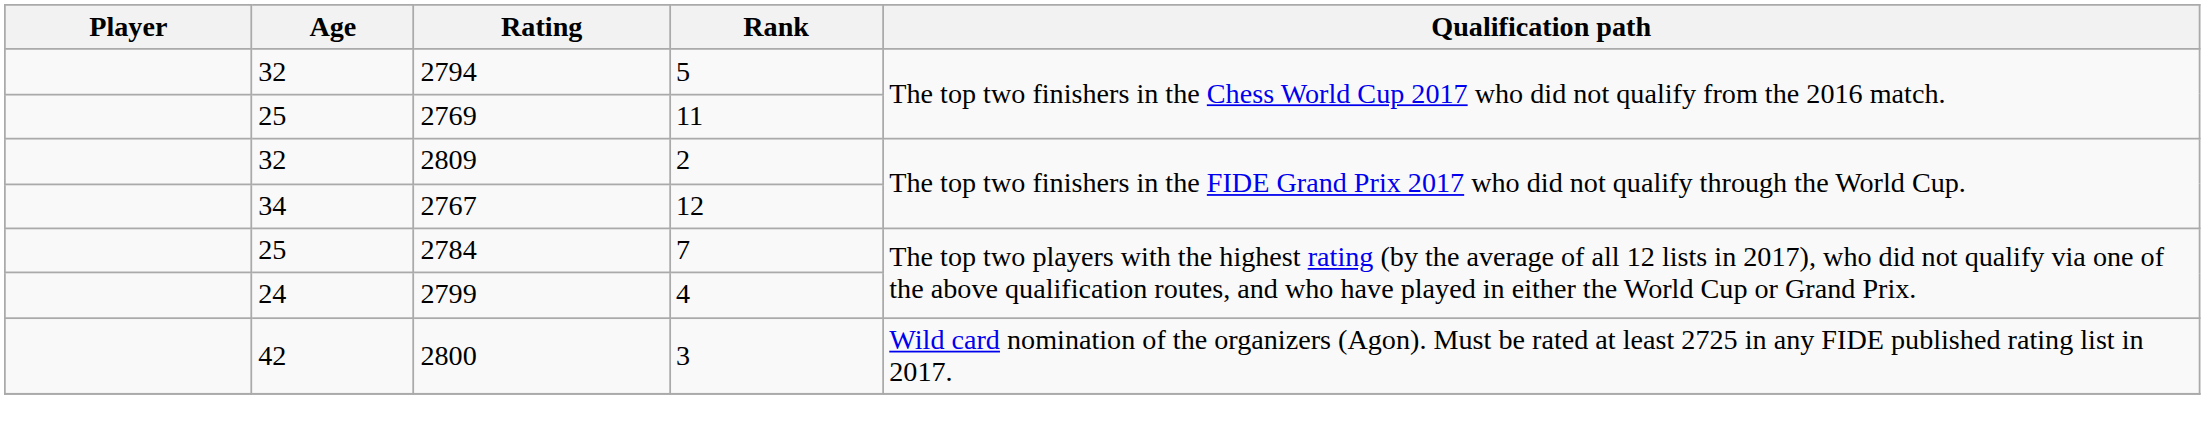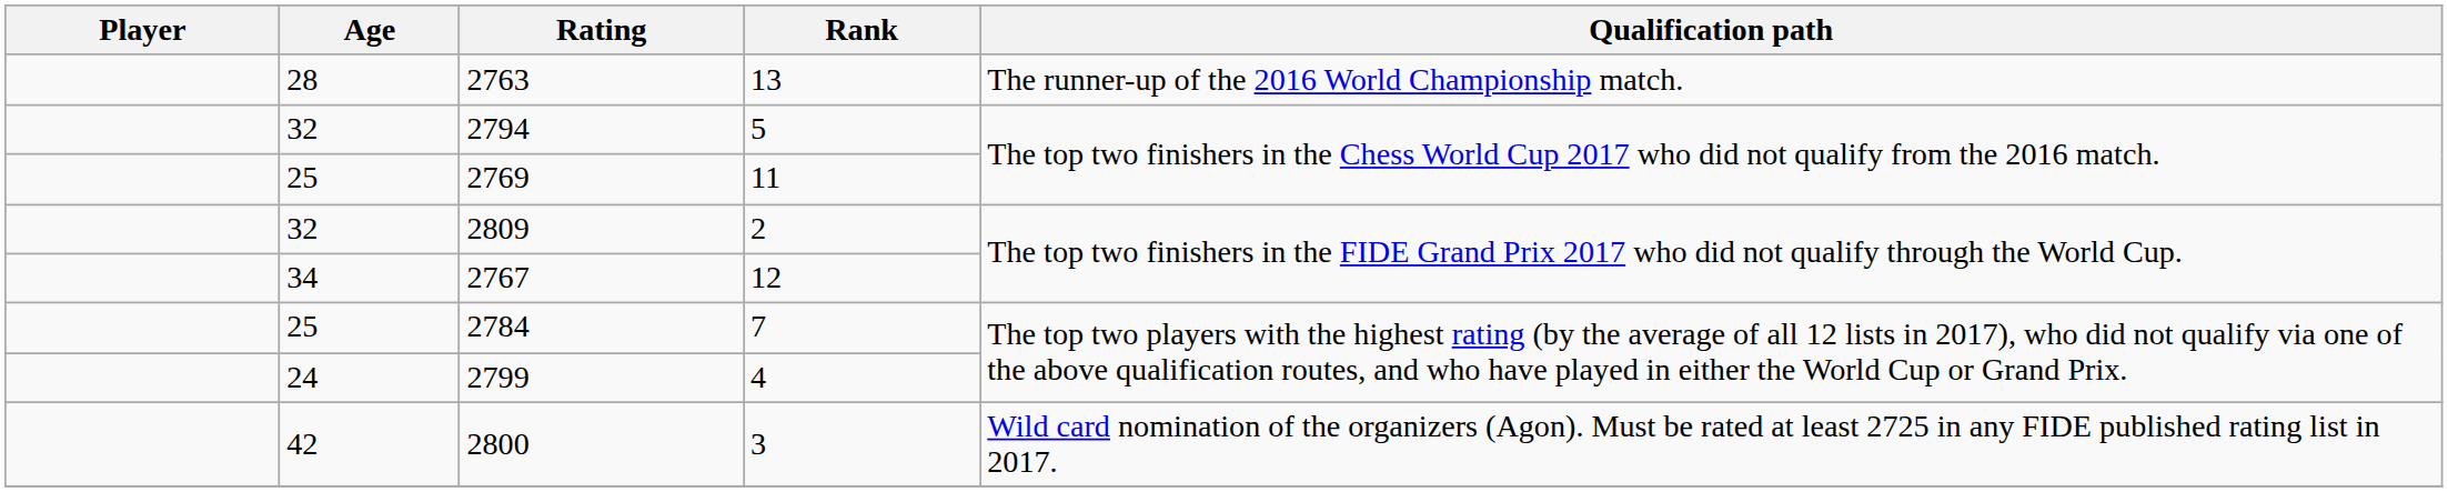+ row: 28 | 2763 | 13 | The runner-up of the 2016 World Championship match.
